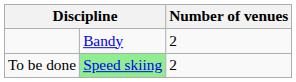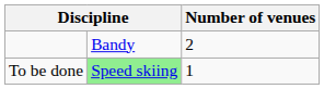To be done | Number of venues: 2 -> 1
